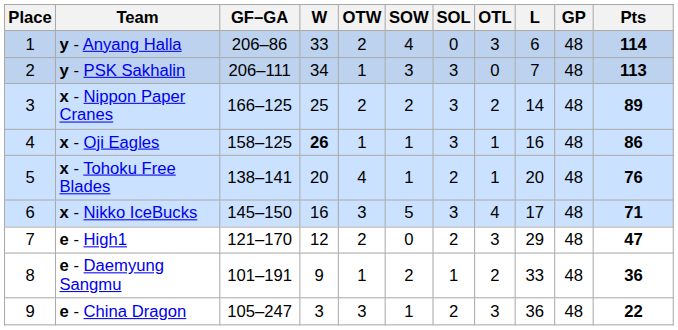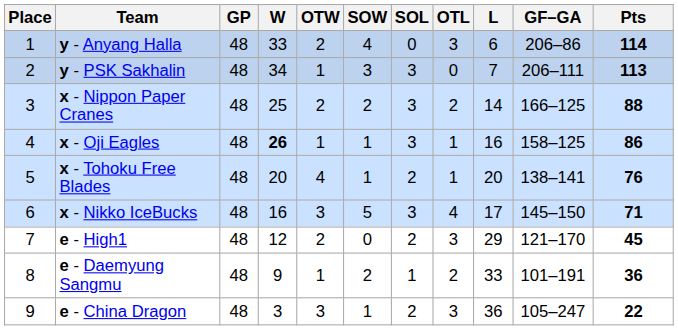columns swapped: GP <-> GF–GA
x - Nippon Paper Cranes | Pts: 89 -> 88
e - High1 | Pts: 47 -> 45
